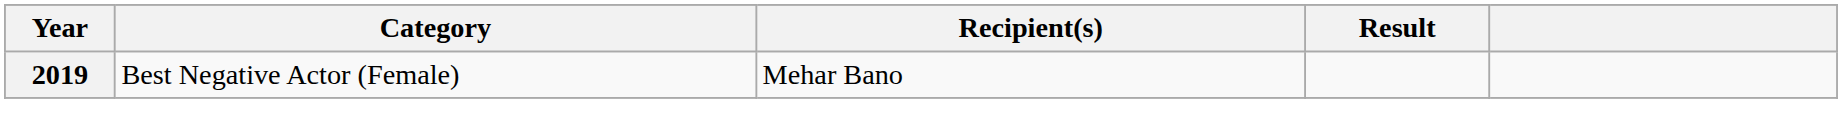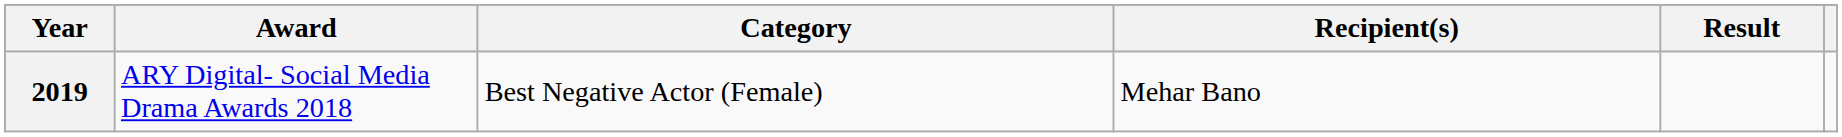+ column: Award | ARY Digital- Social Media Drama Awards 2018
